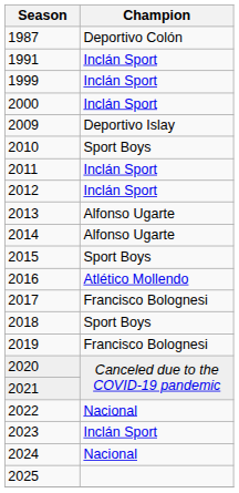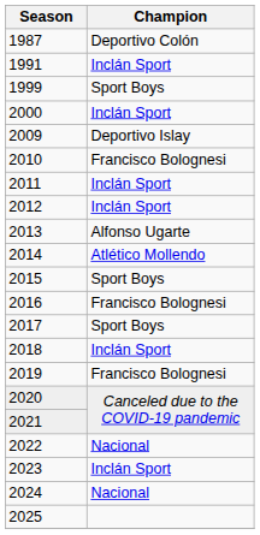1999 | Champion: Inclán Sport -> Sport Boys
2010 | Champion: Sport Boys -> Francisco Bolognesi
2014 | Champion: Alfonso Ugarte -> Atlético Mollendo
2016 | Champion: Atlético Mollendo -> Francisco Bolognesi
2017 | Champion: Francisco Bolognesi -> Sport Boys
2018 | Champion: Sport Boys -> Inclán Sport
